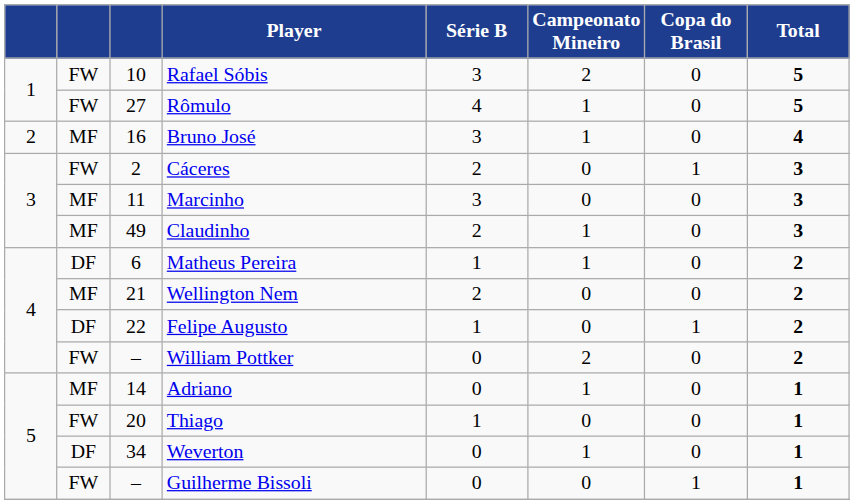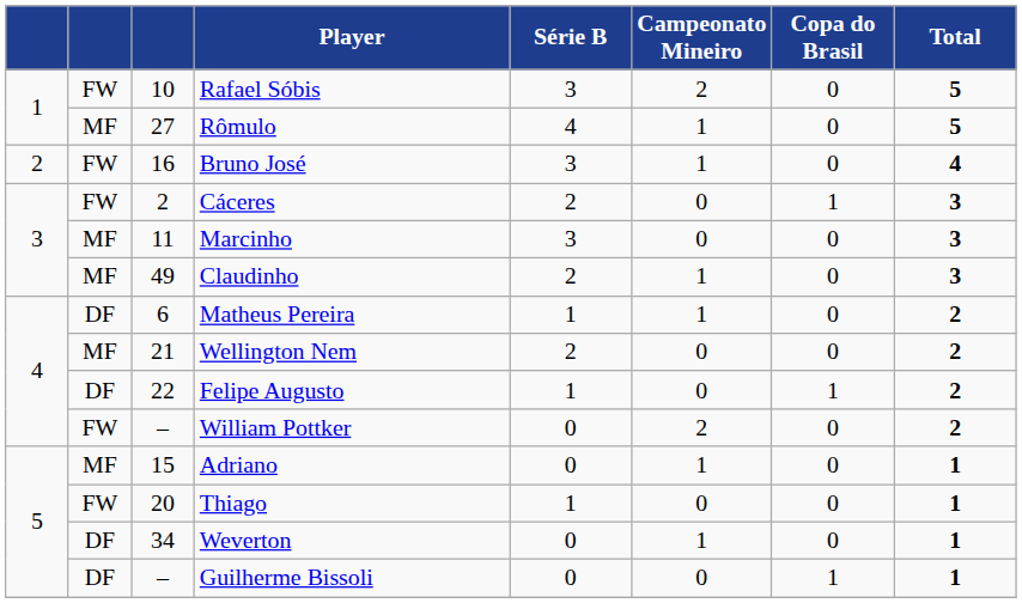Rômulo | column 2: FW -> MF
Bruno José | column 2: MF -> FW
Adriano | column 3: 14 -> 15
Guilherme Bissoli | column 2: FW -> DF
